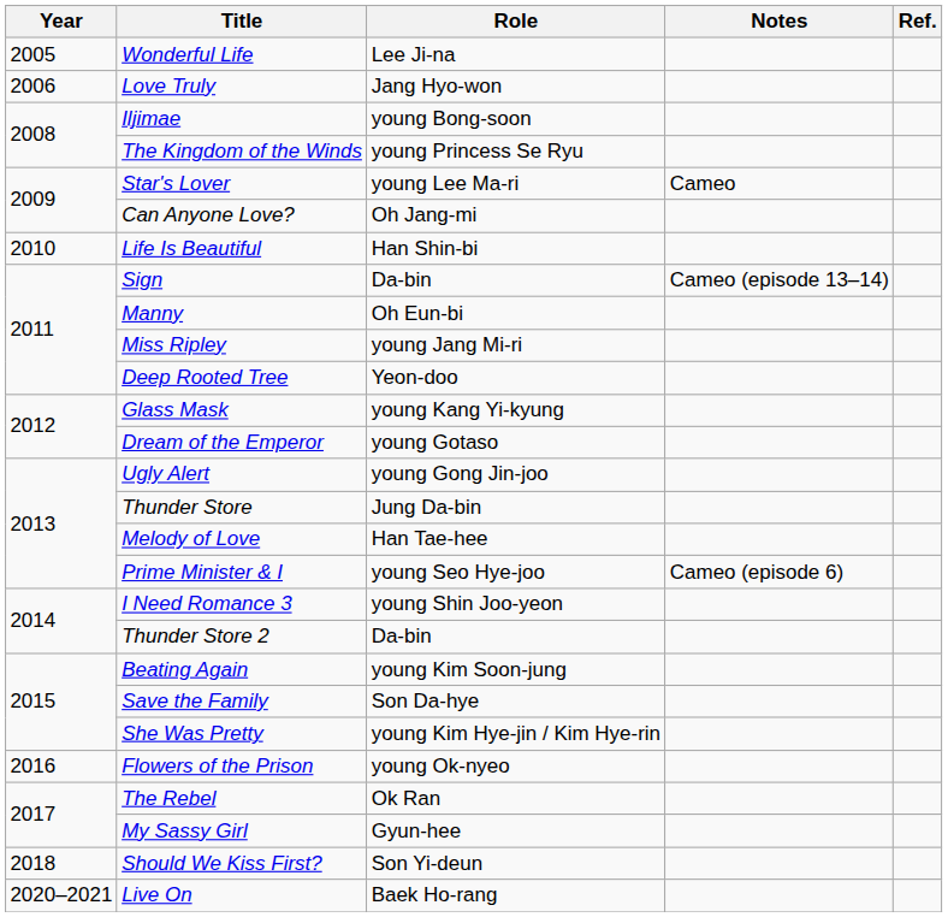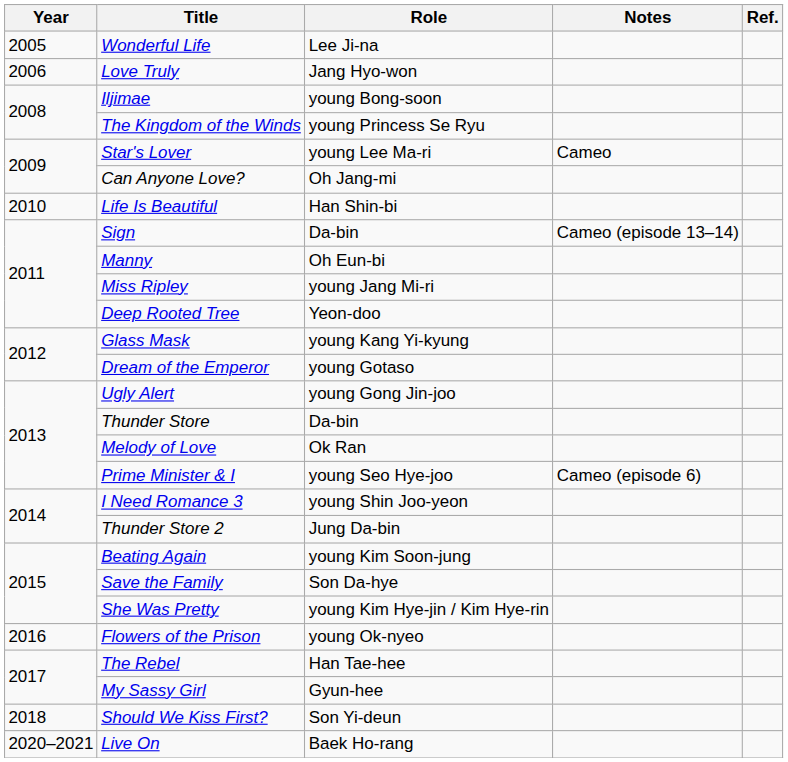Thunder Store | Role: Jung Da-bin -> Da-bin
Melody of Love | Role: Han Tae-hee -> Ok Ran
Thunder Store 2 | Role: Da-bin -> Jung Da-bin
The Rebel | Role: Ok Ran -> Han Tae-hee
